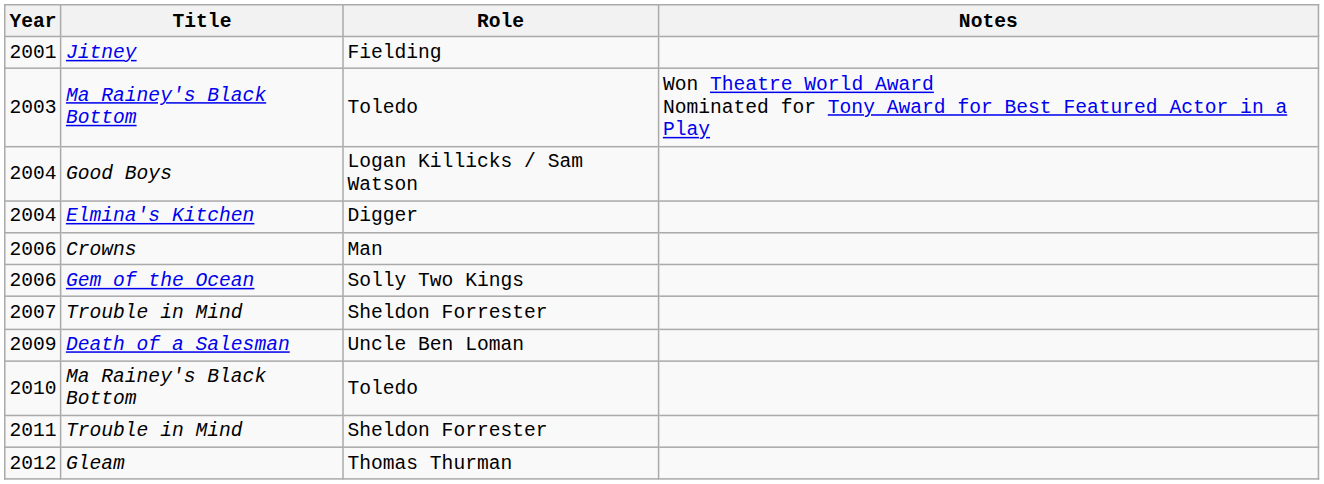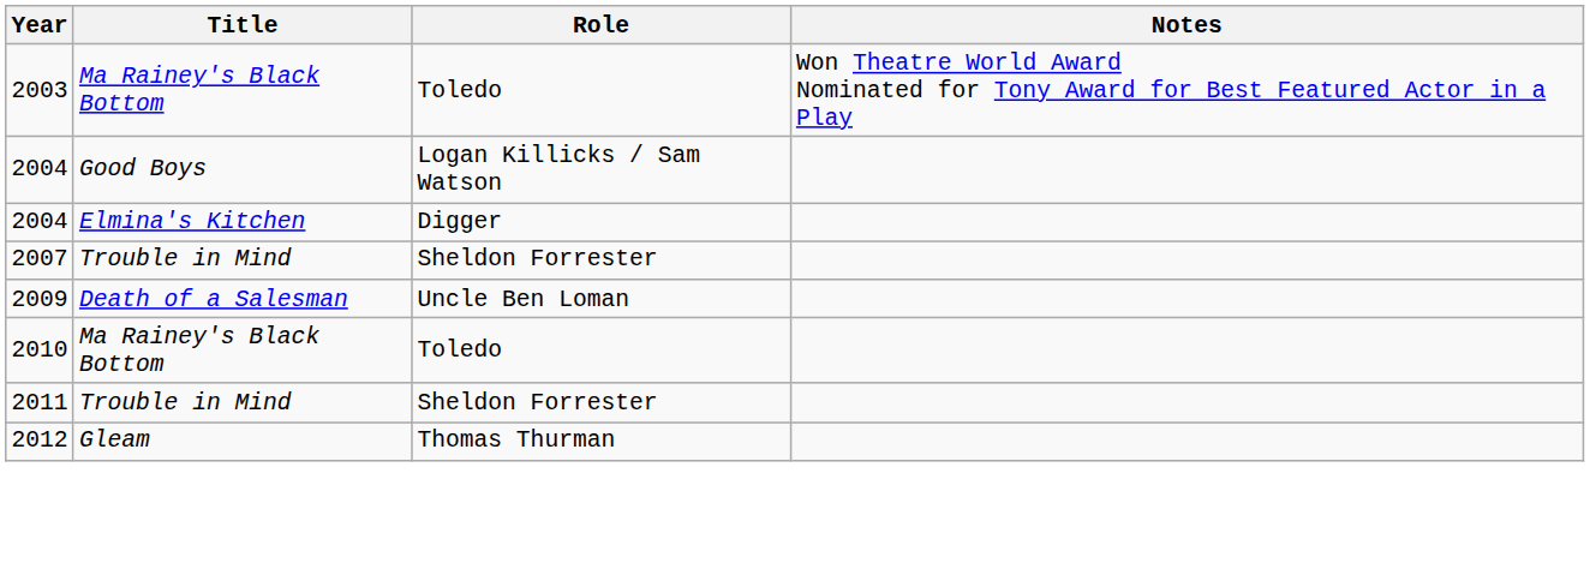- row: 2001 | Jitney | Fielding
- row: 2006 | Crowns | Man
- row: 2006 | Gem of the Ocean | Solly Two Kings
